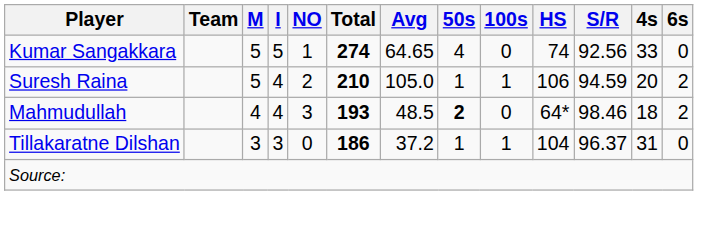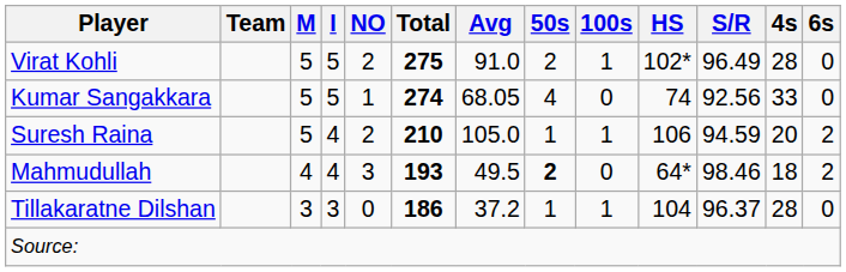+ row: Virat Kohli | 5 | 5 | 2 | 275 | 91.0 | 2 | 1 | 102* | 96.49 | 28 | 0
Kumar Sangakkara | Avg: 64.65 -> 68.05
Mahmudullah | Avg: 48.5 -> 49.5
Tillakaratne Dilshan | 4s: 31 -> 28
